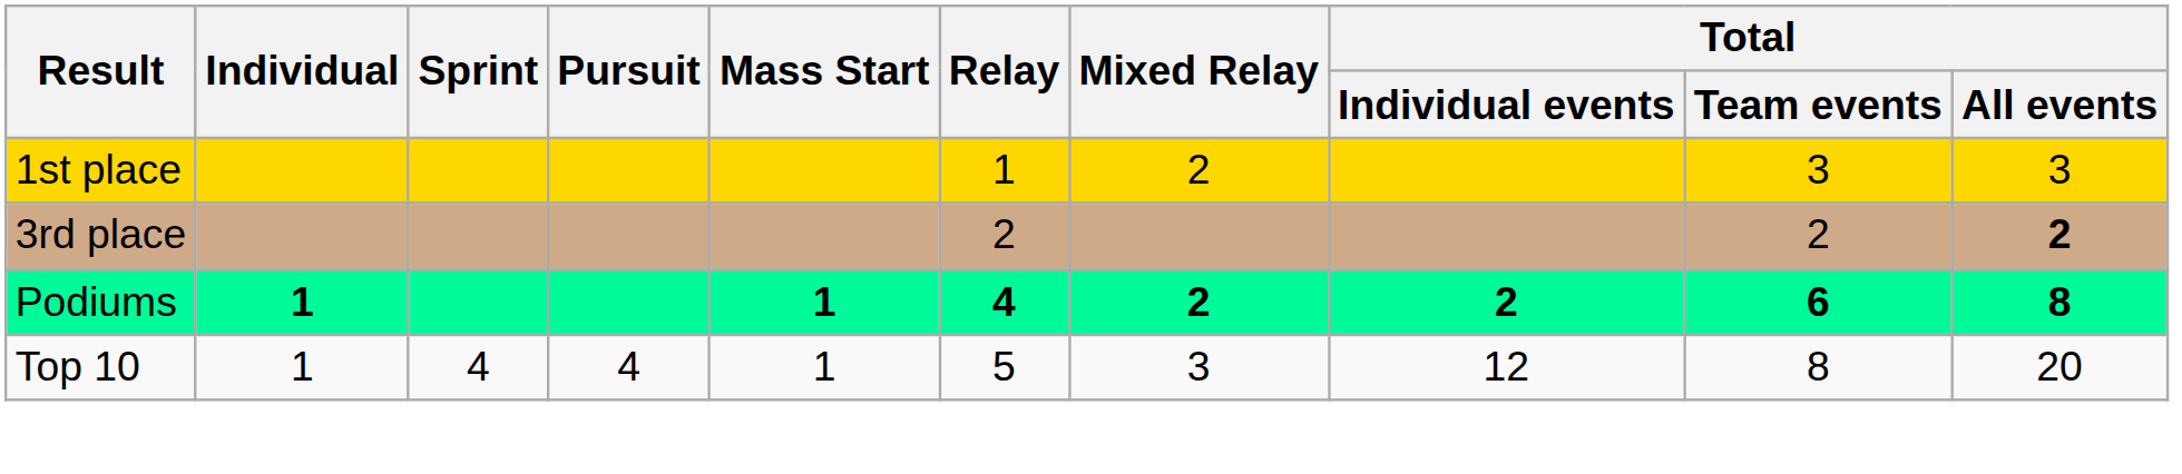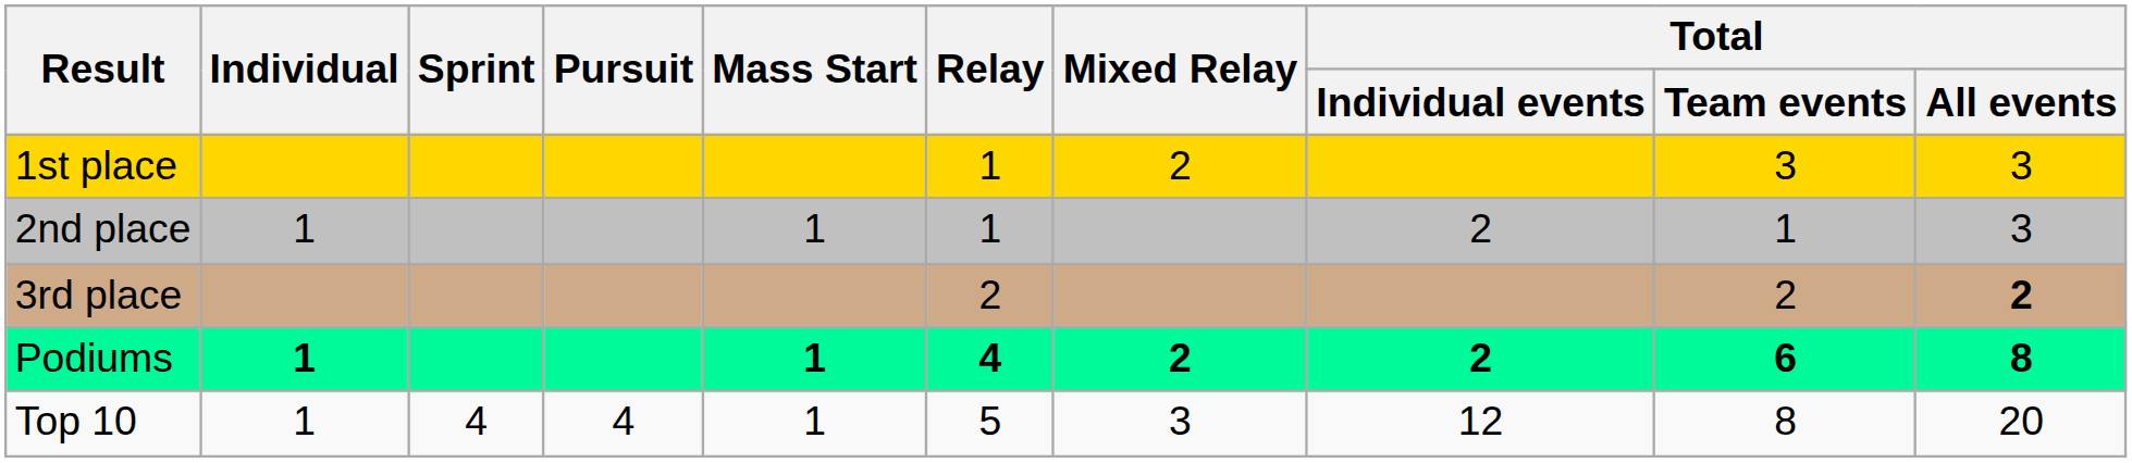+ row: 2nd place | 1 | 1 | 1 | 2 | 1 | 3
